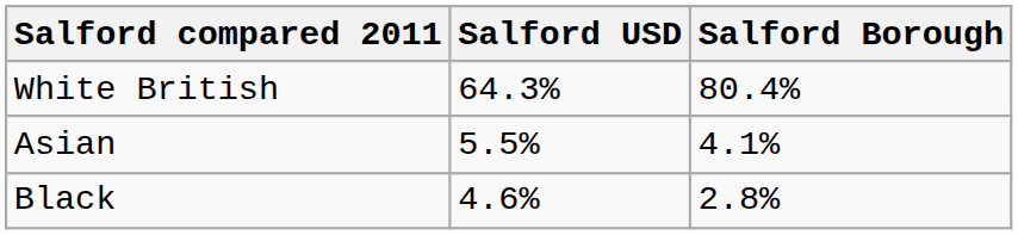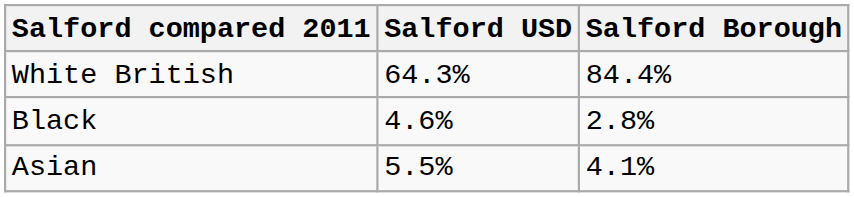White British | Salford Borough: 80.4% -> 84.4%
rows swapped: Asian <-> Black
